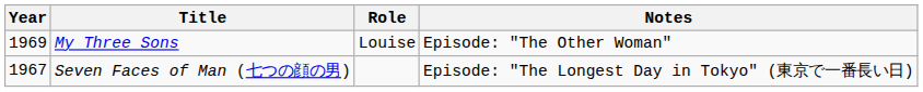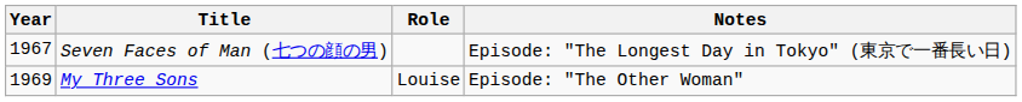rows swapped: Seven Faces of Man (七つの顔の男) <-> My Three Sons
